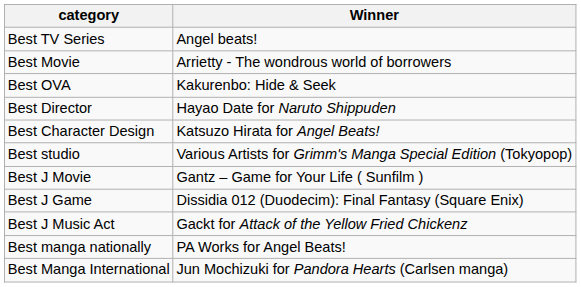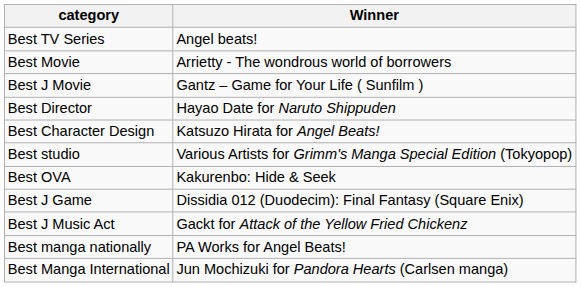rows swapped: Best OVA <-> Best J Movie
